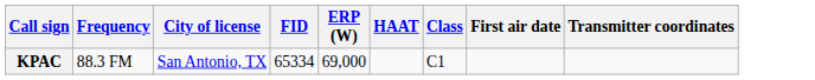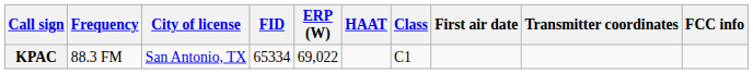+ column: FCC info
KPAC | ERP (W): 69,000 -> 69,022
